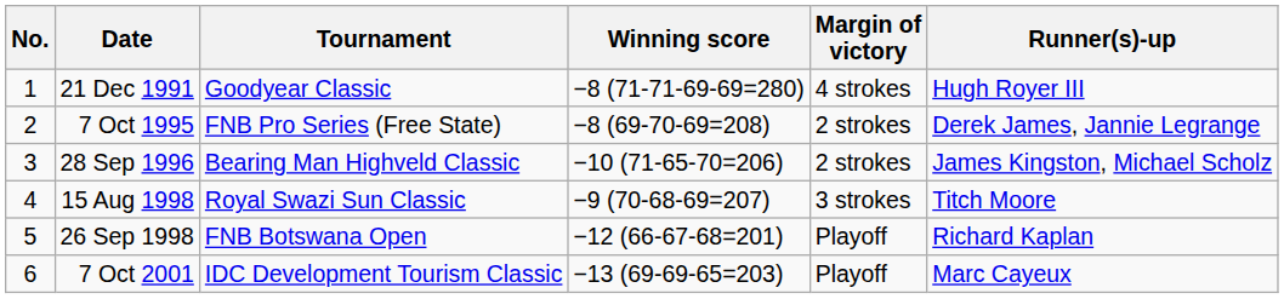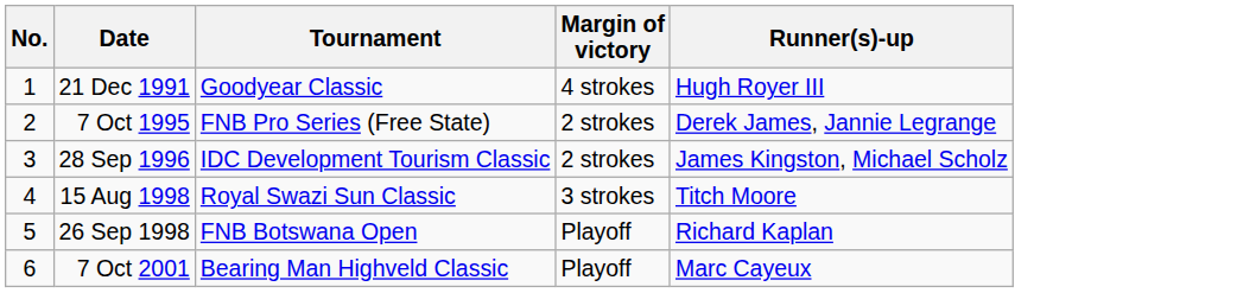- column: Winning score | −8 (71-71-69-69=280) | −8 (69-70-69=208) | −10 (71-65-70=206) | −9 (70-68-69=207) | −12 (66-67-68=201) | −13 (69-69-65=203)
28 Sep 1996 | Tournament: Bearing Man Highveld Classic -> IDC Development Tourism Classic
7 Oct 2001 | Tournament: IDC Development Tourism Classic -> Bearing Man Highveld Classic
